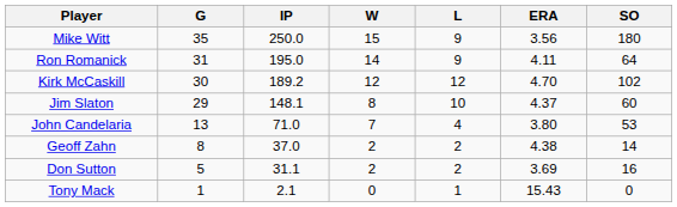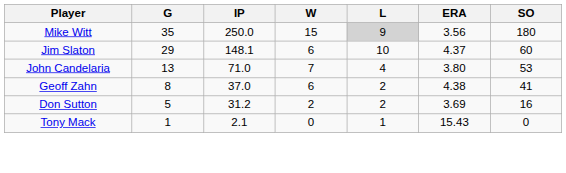Mike Witt | L: no background -> lightgrey background
- row: Ron Romanick | 31 | 195.0 | 14 | 9 | 4.11 | 64
- row: Kirk McCaskill | 30 | 189.2 | 12 | 12 | 4.70 | 102
Jim Slaton | W: 8 -> 6
Geoff Zahn | W: 2 -> 6
Geoff Zahn | SO: 14 -> 41
Don Sutton | IP: 31.1 -> 31.2
